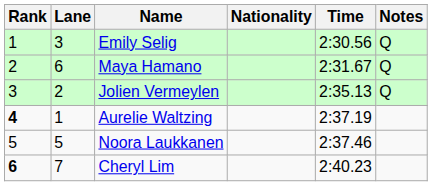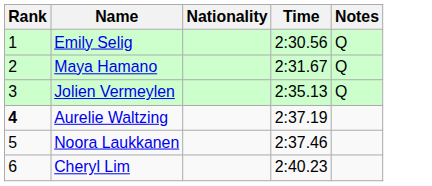- column: Lane | 3 | 6 | 2 | 1 | 5 | 7
Cheryl Lim | Rank: bold -> normal
